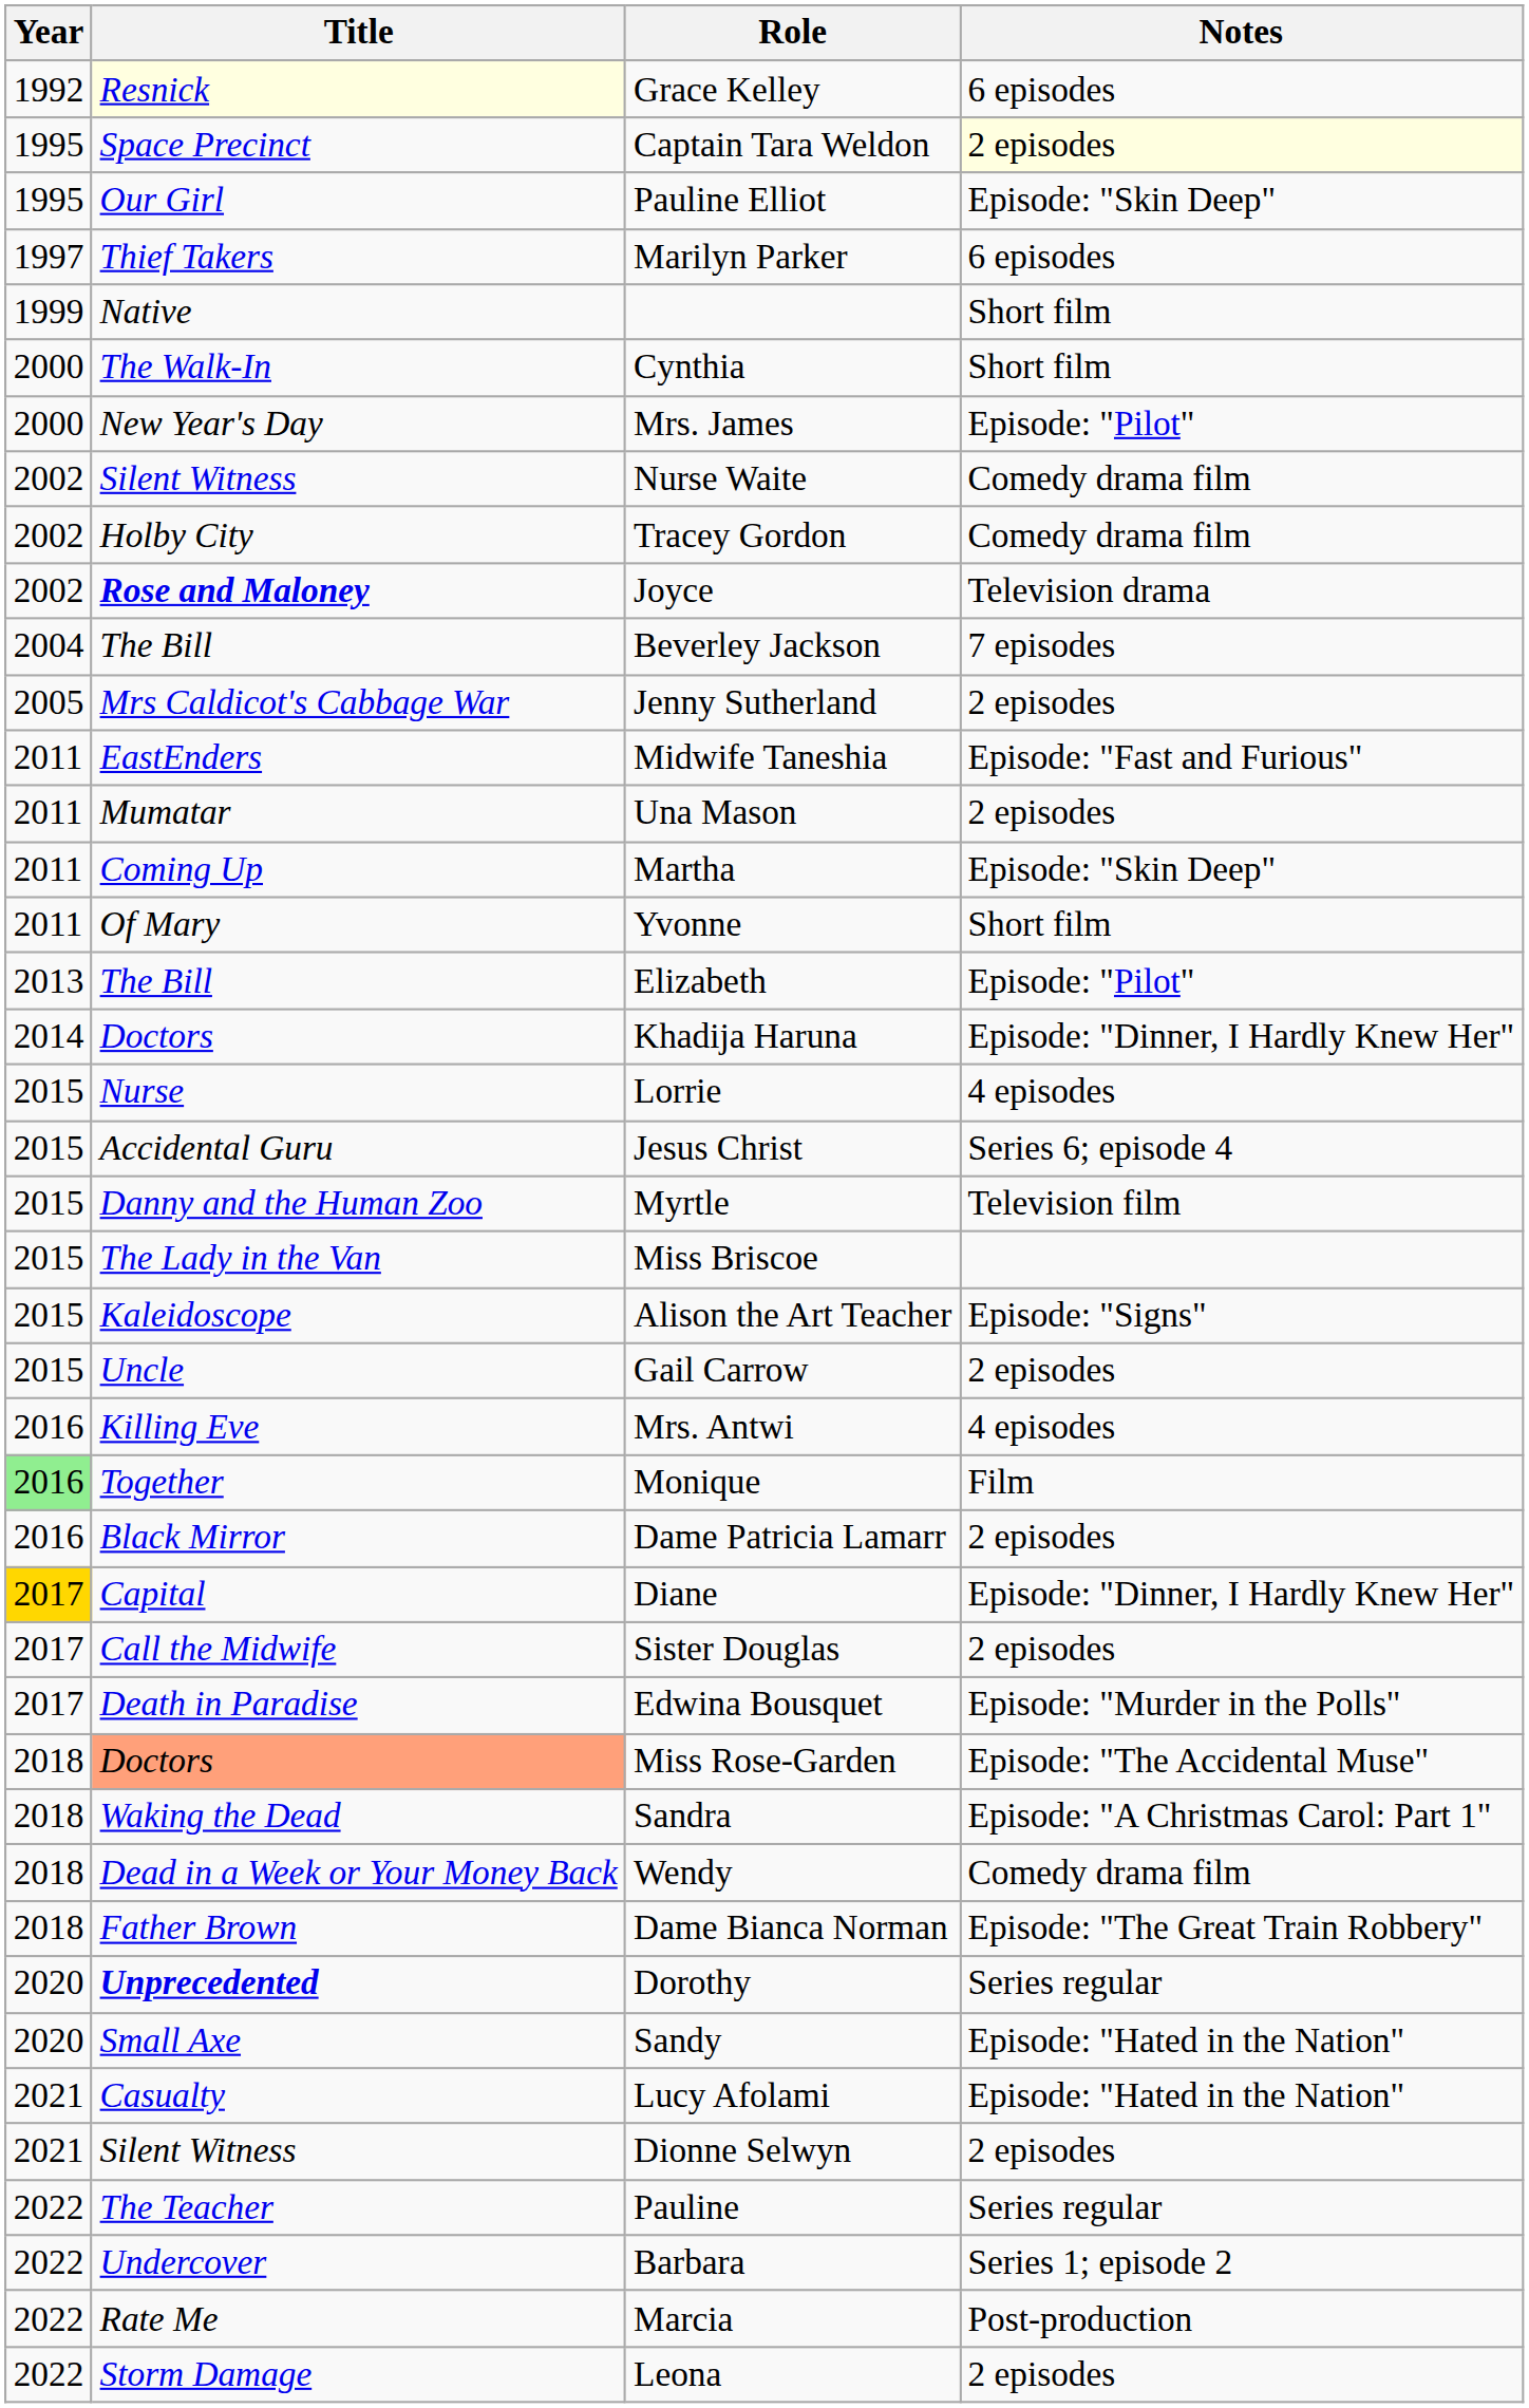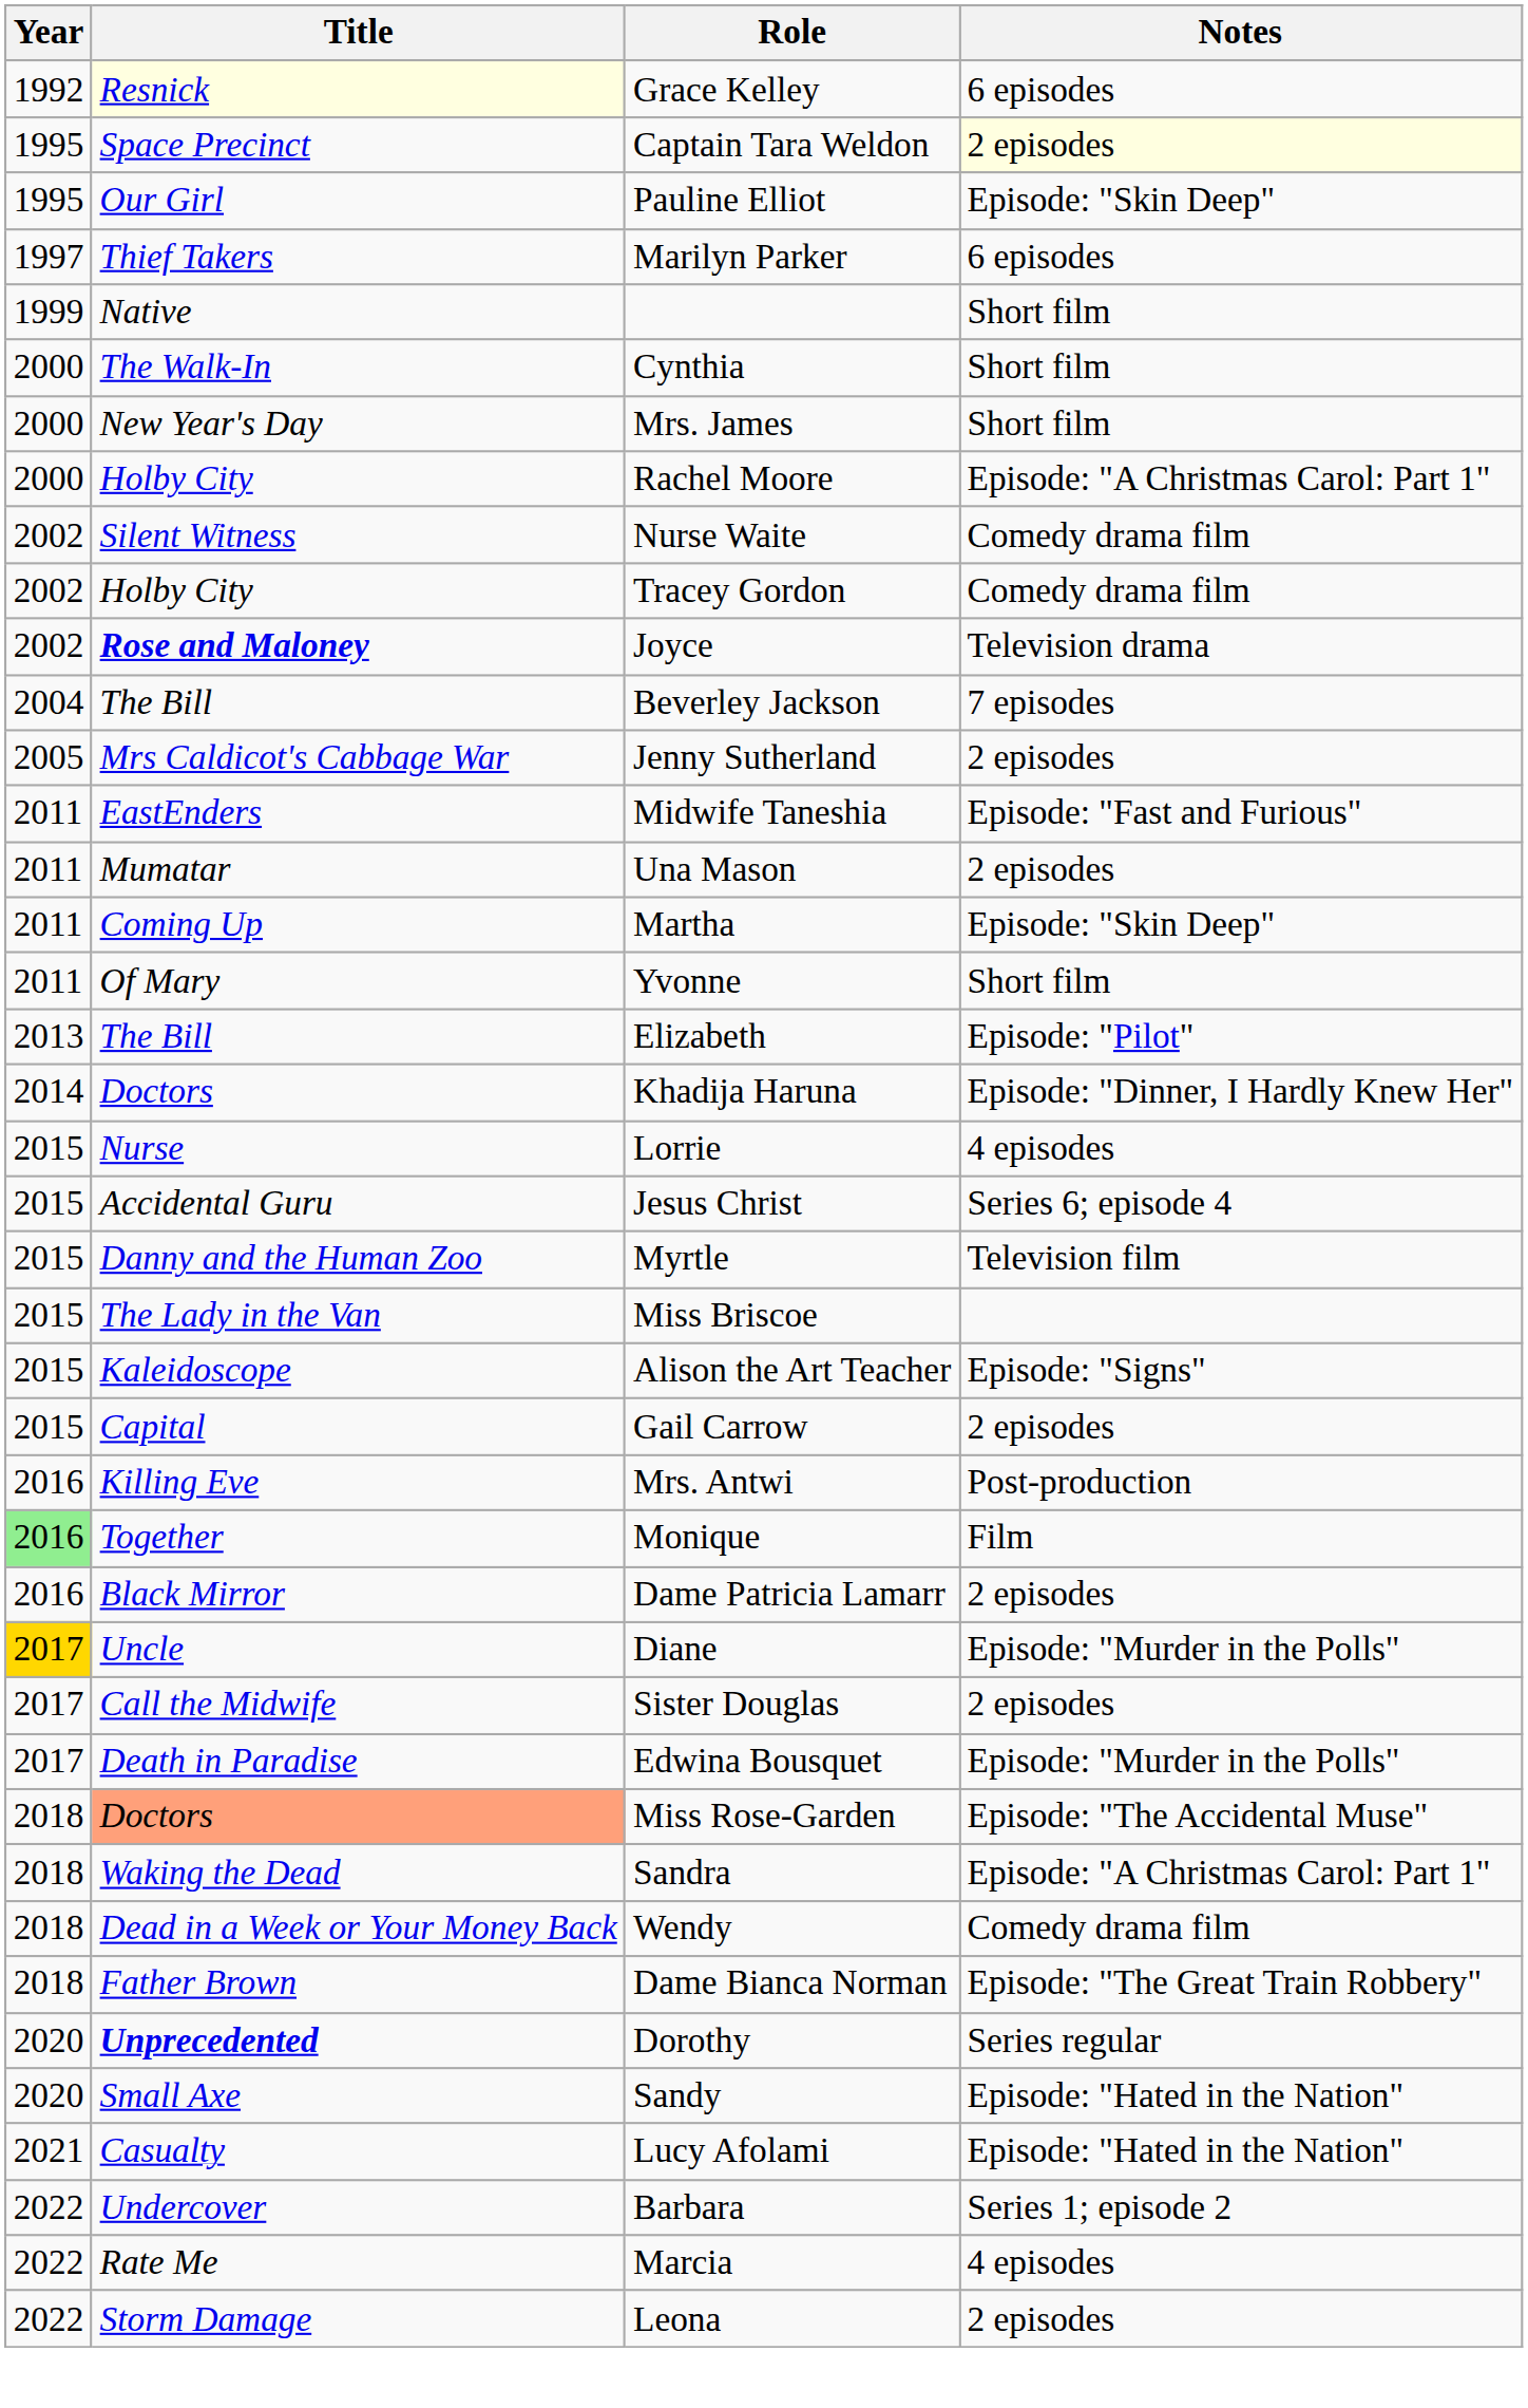Mrs. James | Notes: Episode: "Pilot" -> Short film
+ row: 2000 | Holby City | Rachel Moore | Episode: "A Christmas Carol: Part 1"
Gail Carrow | Title: Uncle -> Capital
Mrs. Antwi | Notes: 4 episodes -> Post-production
Diane | Title: Capital -> Uncle
Diane | Notes: Episode: "Dinner, I Hardly Knew Her" -> Episode: "Murder in the Polls"
- row: 2021 | Silent Witness | Dionne Selwyn | 2 episodes
- row: 2022 | The Teacher | Pauline | Series regular
Marcia | Notes: Post-production -> 4 episodes
